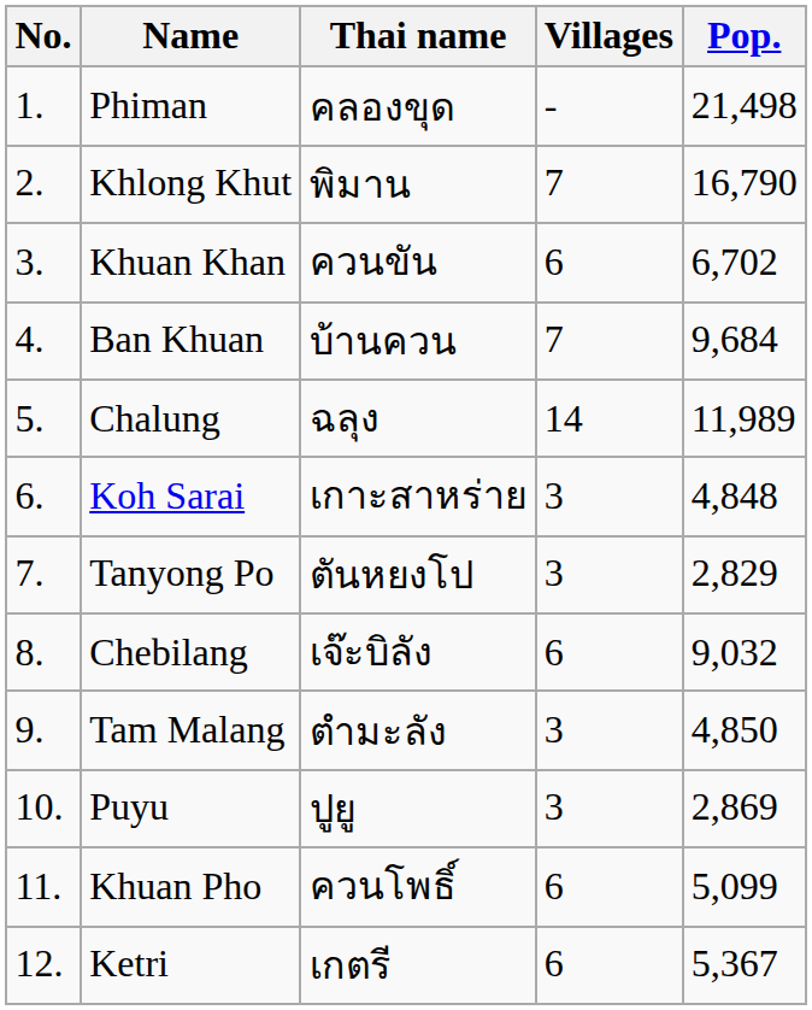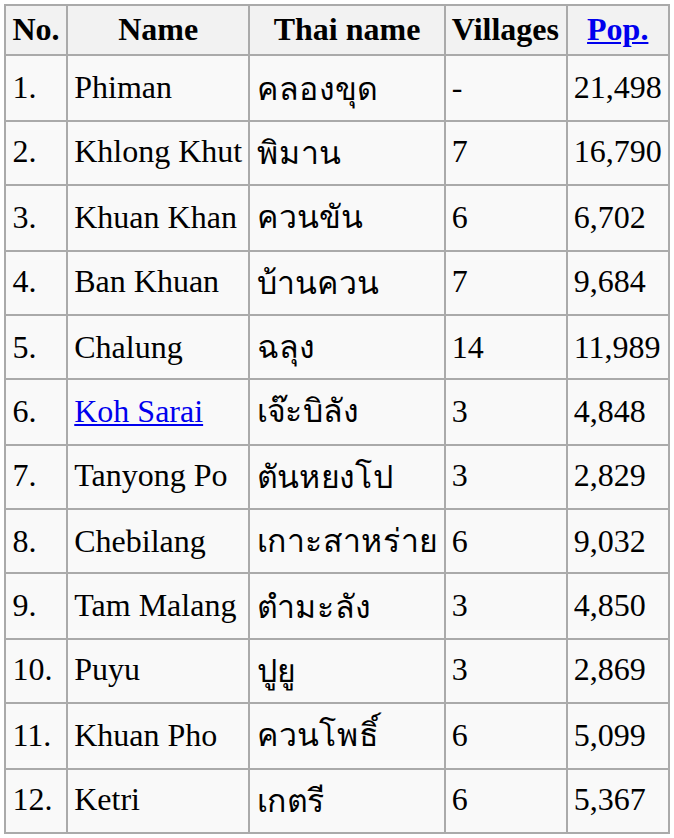Koh Sarai | Thai name: เกาะสาหร่าย -> เจ๊ะบิลัง
Chebilang | Thai name: เจ๊ะบิลัง -> เกาะสาหร่าย
